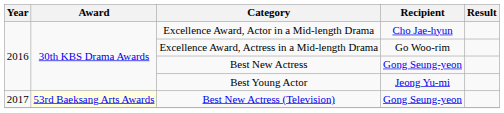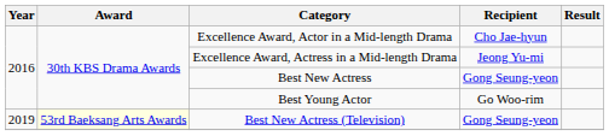Excellence Award, Actress in a Mid-length Drama | Recipient: Go Woo-rim -> Jeong Yu-mi
Best Young Actor | Recipient: Jeong Yu-mi -> Go Woo-rim
Best New Actress (Television) | Year: 2017 -> 2019
